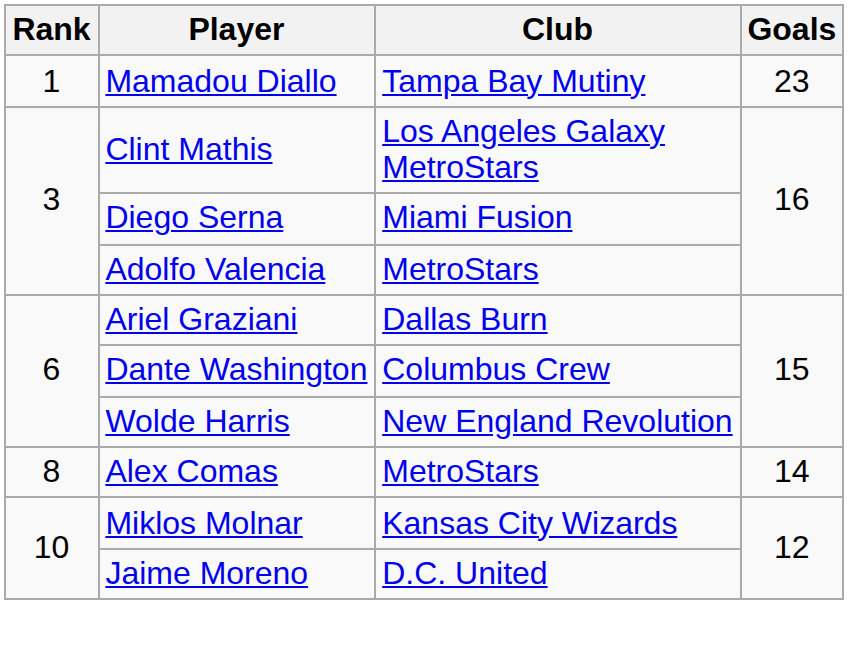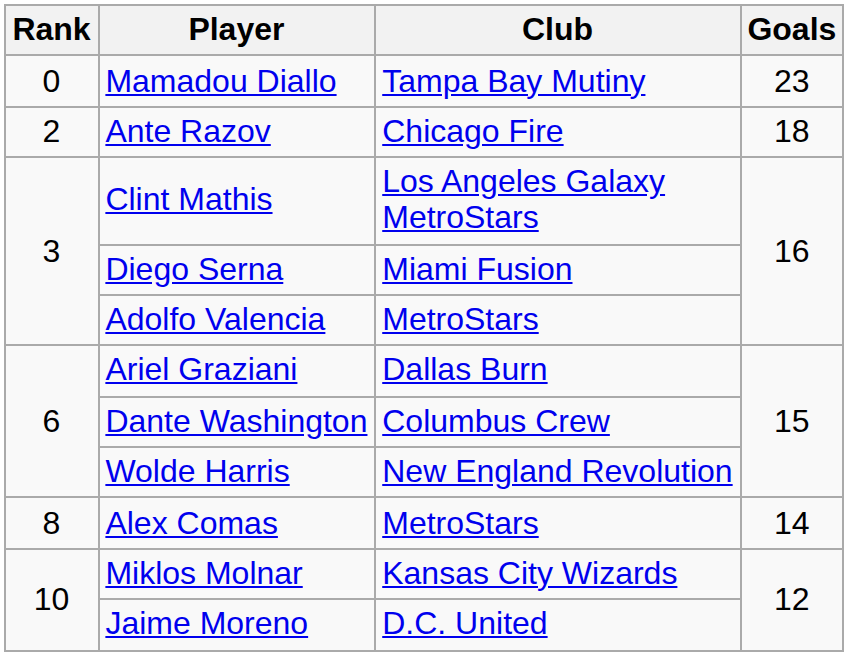Mamadou Diallo | Rank: 1 -> 0
+ row: 2 | Ante Razov | Chicago Fire | 18
